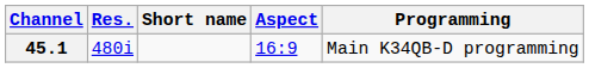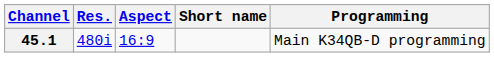columns swapped: Aspect <-> Short name
